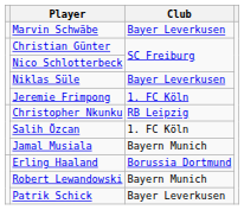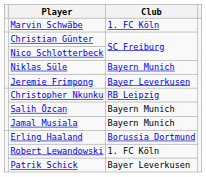Marvin Schwäbe | Club: Bayer Leverkusen -> 1. FC Köln
Niklas Süle | Club: Bayer Leverkusen -> Bayern Munich
Jeremie Frimpong | Club: 1. FC Köln -> Bayer Leverkusen
Salih Özcan | Club: 1. FC Köln -> Bayern Munich
Robert Lewandowski | Club: Bayern Munich -> 1. FC Köln
